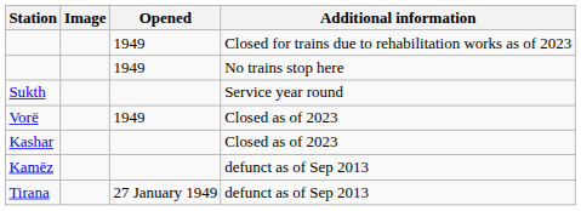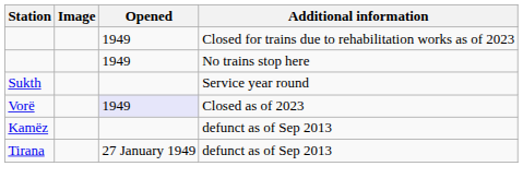Vorë | Opened: no background -> lavender background
- row: Kashar | Closed as of 2023
